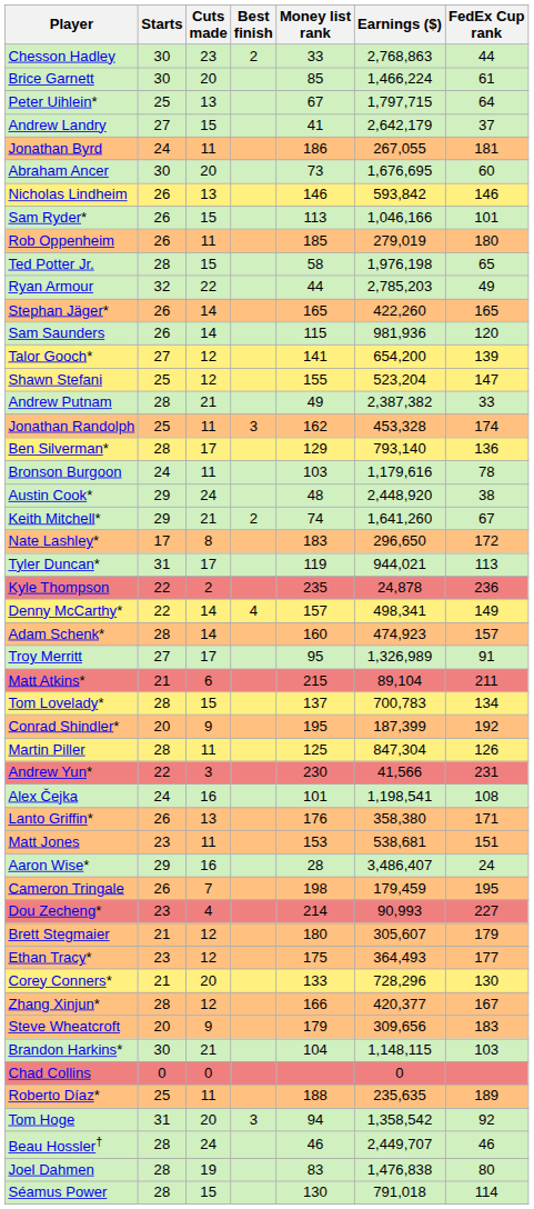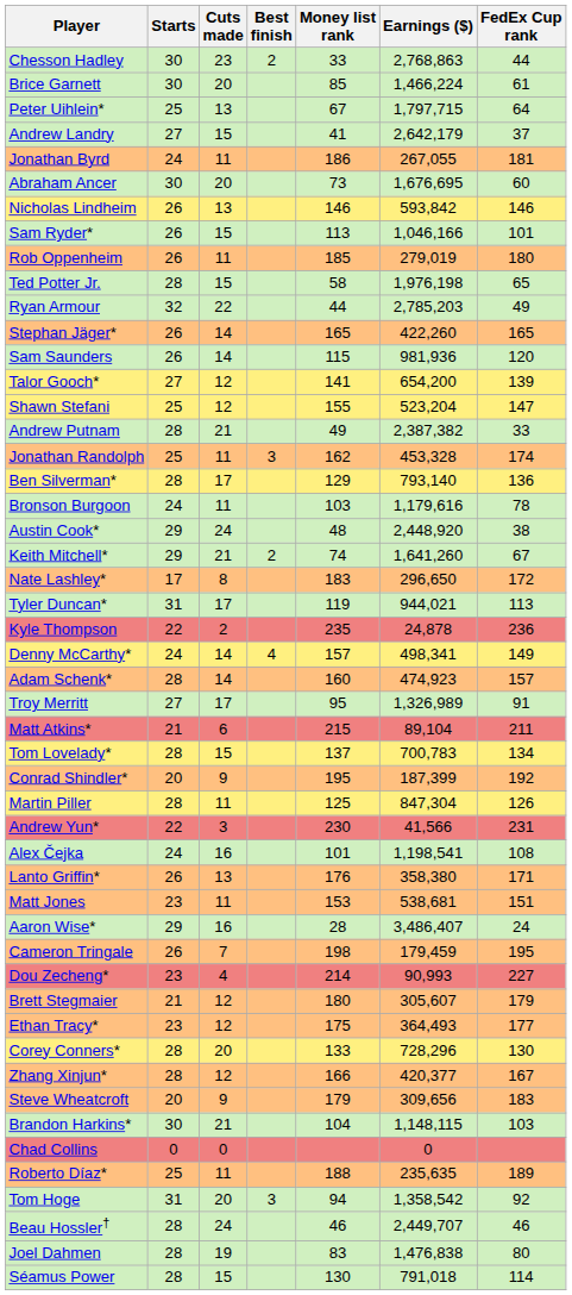Denny McCarthy* | Starts: 22 -> 24
Corey Conners* | Starts: 21 -> 28
